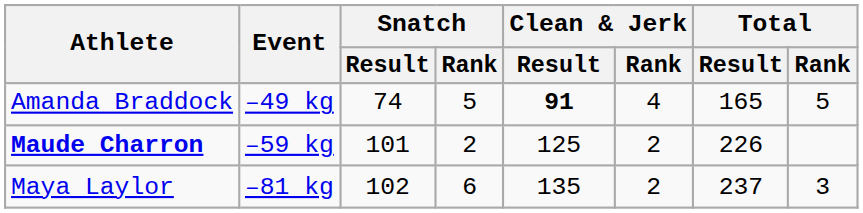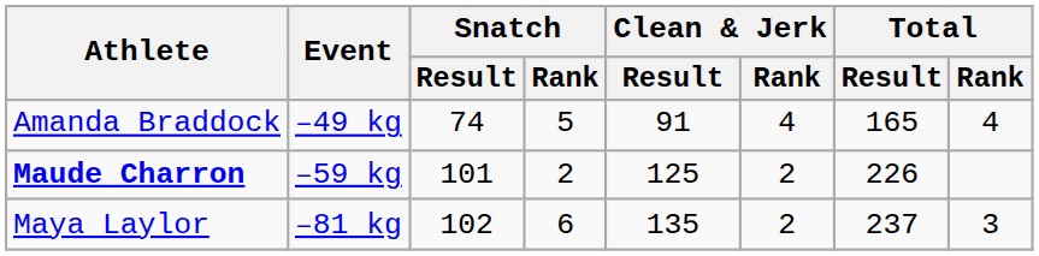Amanda Braddock | Clean & Jerk / Result: bold -> normal
Amanda Braddock | Total / Rank: 5 -> 4
